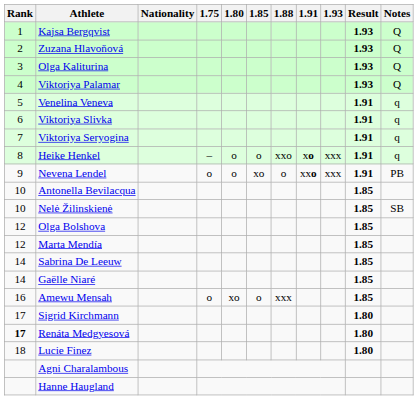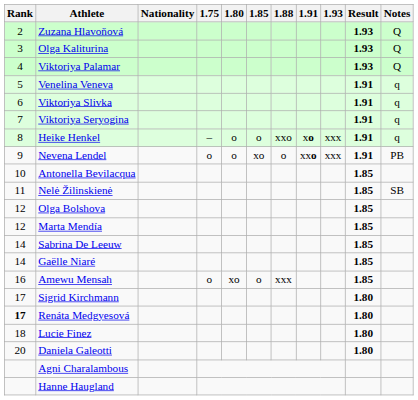- row: 1 | Kajsa Bergqvist | 1.93 | Q
Nelė Žilinskienė | Rank: 10 -> 11
+ row: 20 | Daniela Galeotti | 1.80
